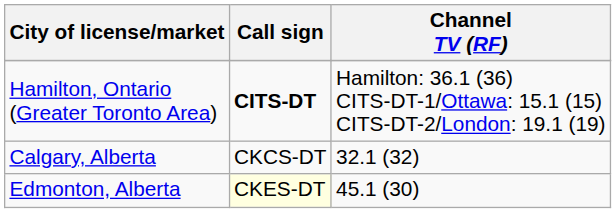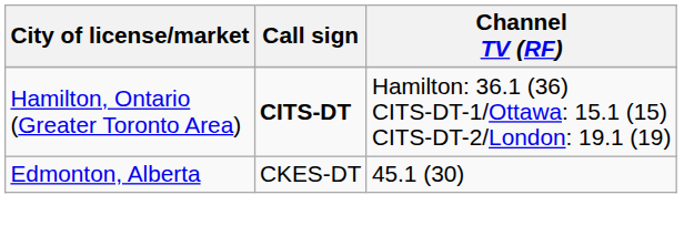- row: Calgary, Alberta | CKCS-DT | 32.1 (32)
Edmonton, Alberta | Call sign: lightyellow background -> no background
